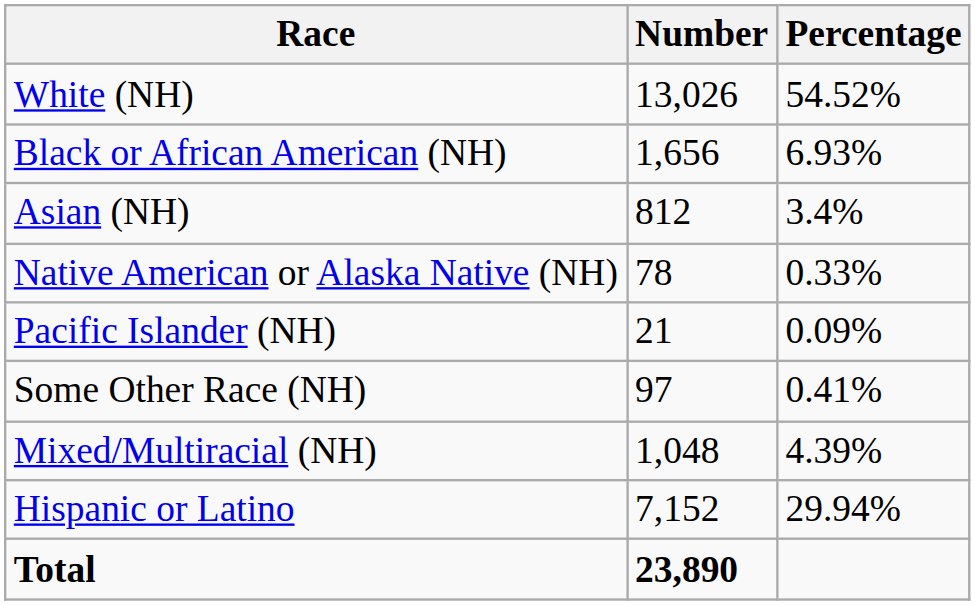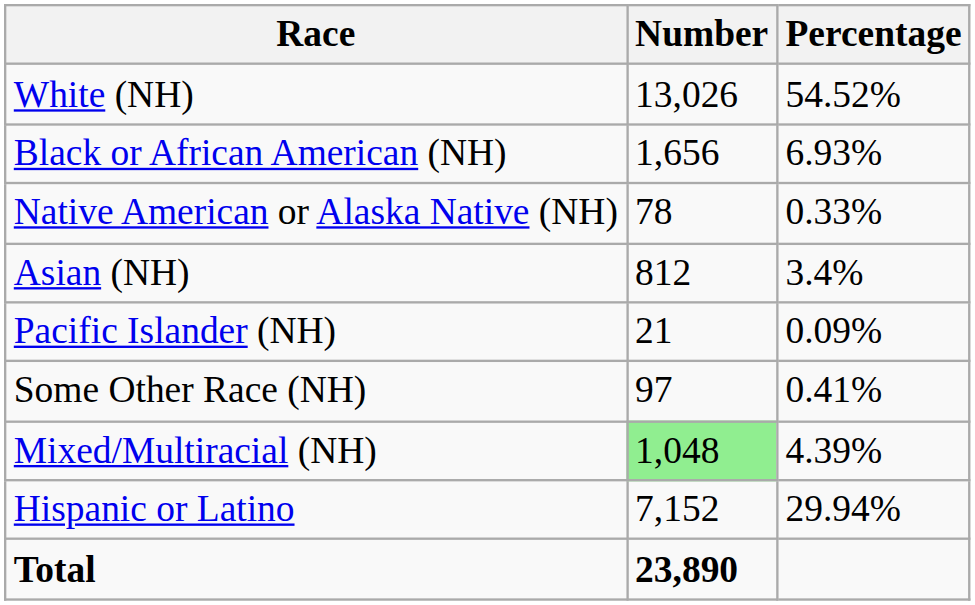rows swapped: Native American or Alaska Native (NH) <-> Asian (NH)
Mixed/Multiracial (NH) | Number: no background -> lightgreen background
